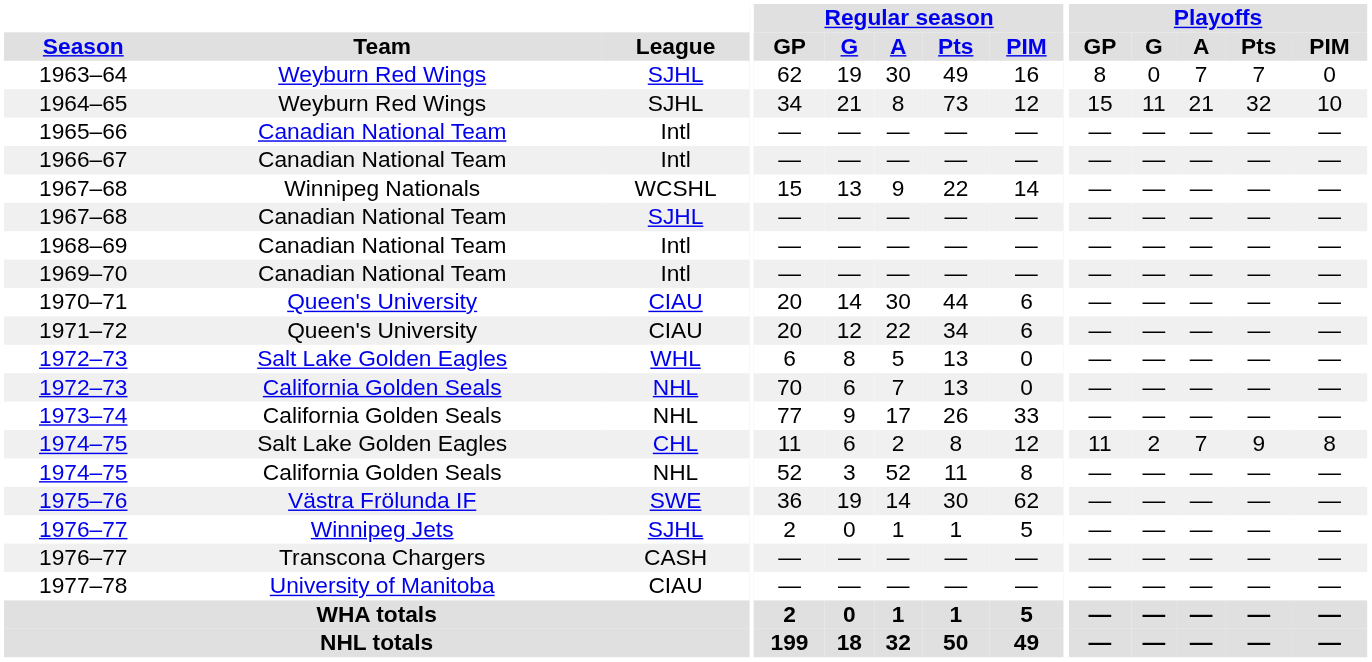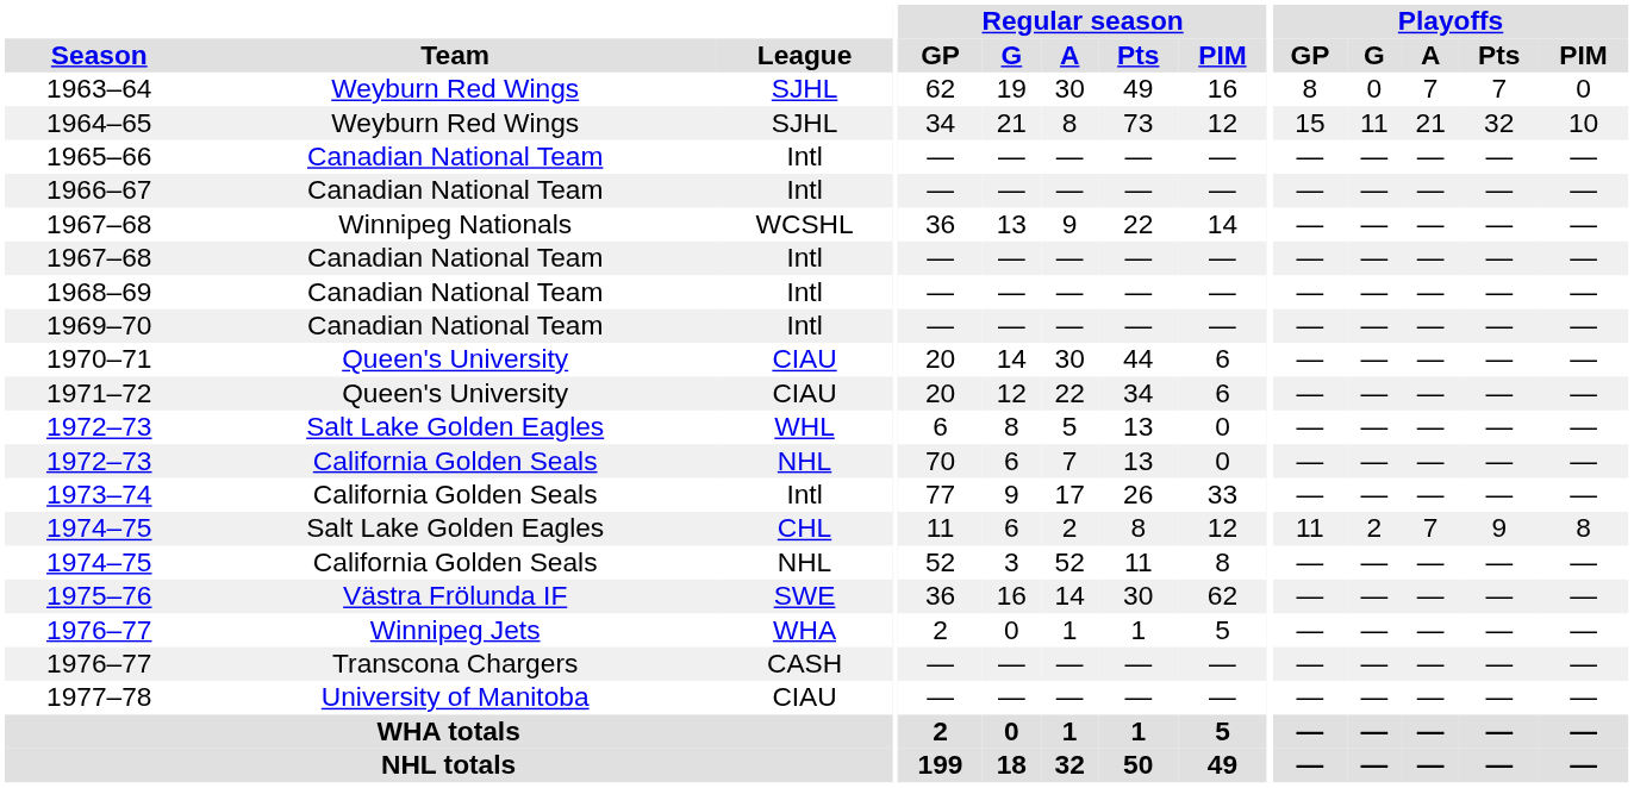1967–68 / Winnipeg Nationals | Regular season / GP: 15 -> 36
1967–68 / Canadian National Team | League: SJHL -> Intl
1973–74 | League: NHL -> Intl
1975–76 | Regular season / G: 19 -> 16
1976–77 / Winnipeg Jets | League: SJHL -> WHA
